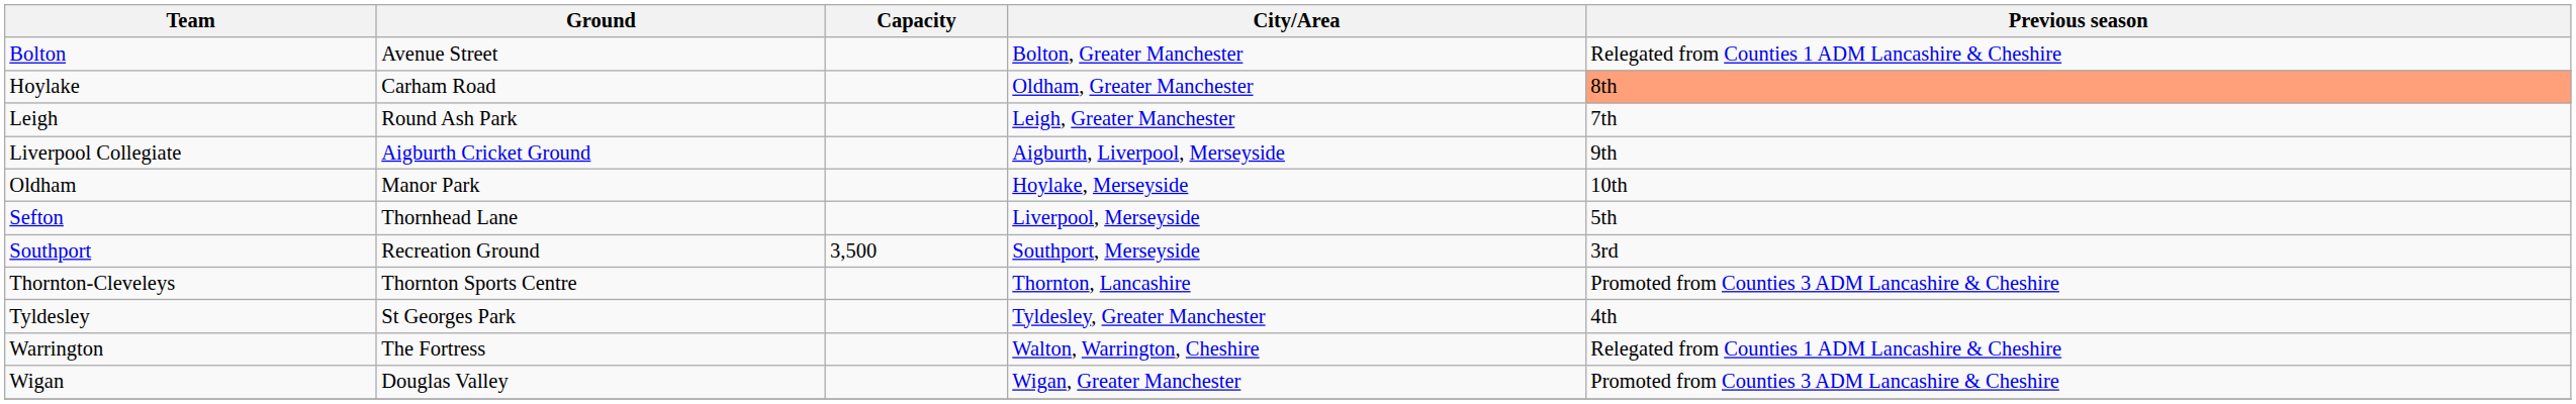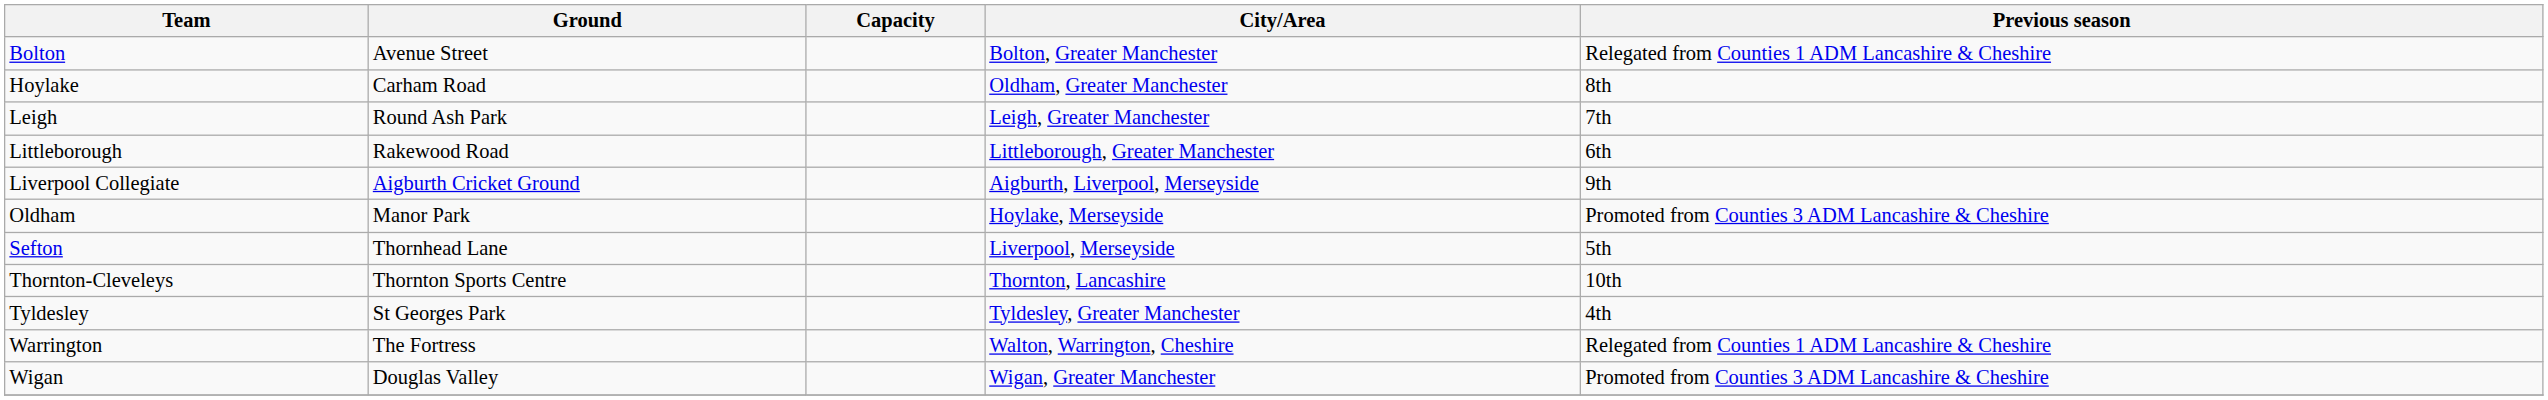Hoylake | Previous season: lightsalmon background -> no background
+ row: Littleborough | Rakewood Road | Littleborough, Greater Manchester | 6th
Oldham | Previous season: 10th -> Promoted from Counties 3 ADM Lancashire & Cheshire
- row: Southport | Recreation Ground | 3,500 | Southport, Merseyside | 3rd
Thornton-Cleveleys | Previous season: Promoted from Counties 3 ADM Lancashire & Cheshire -> 10th
